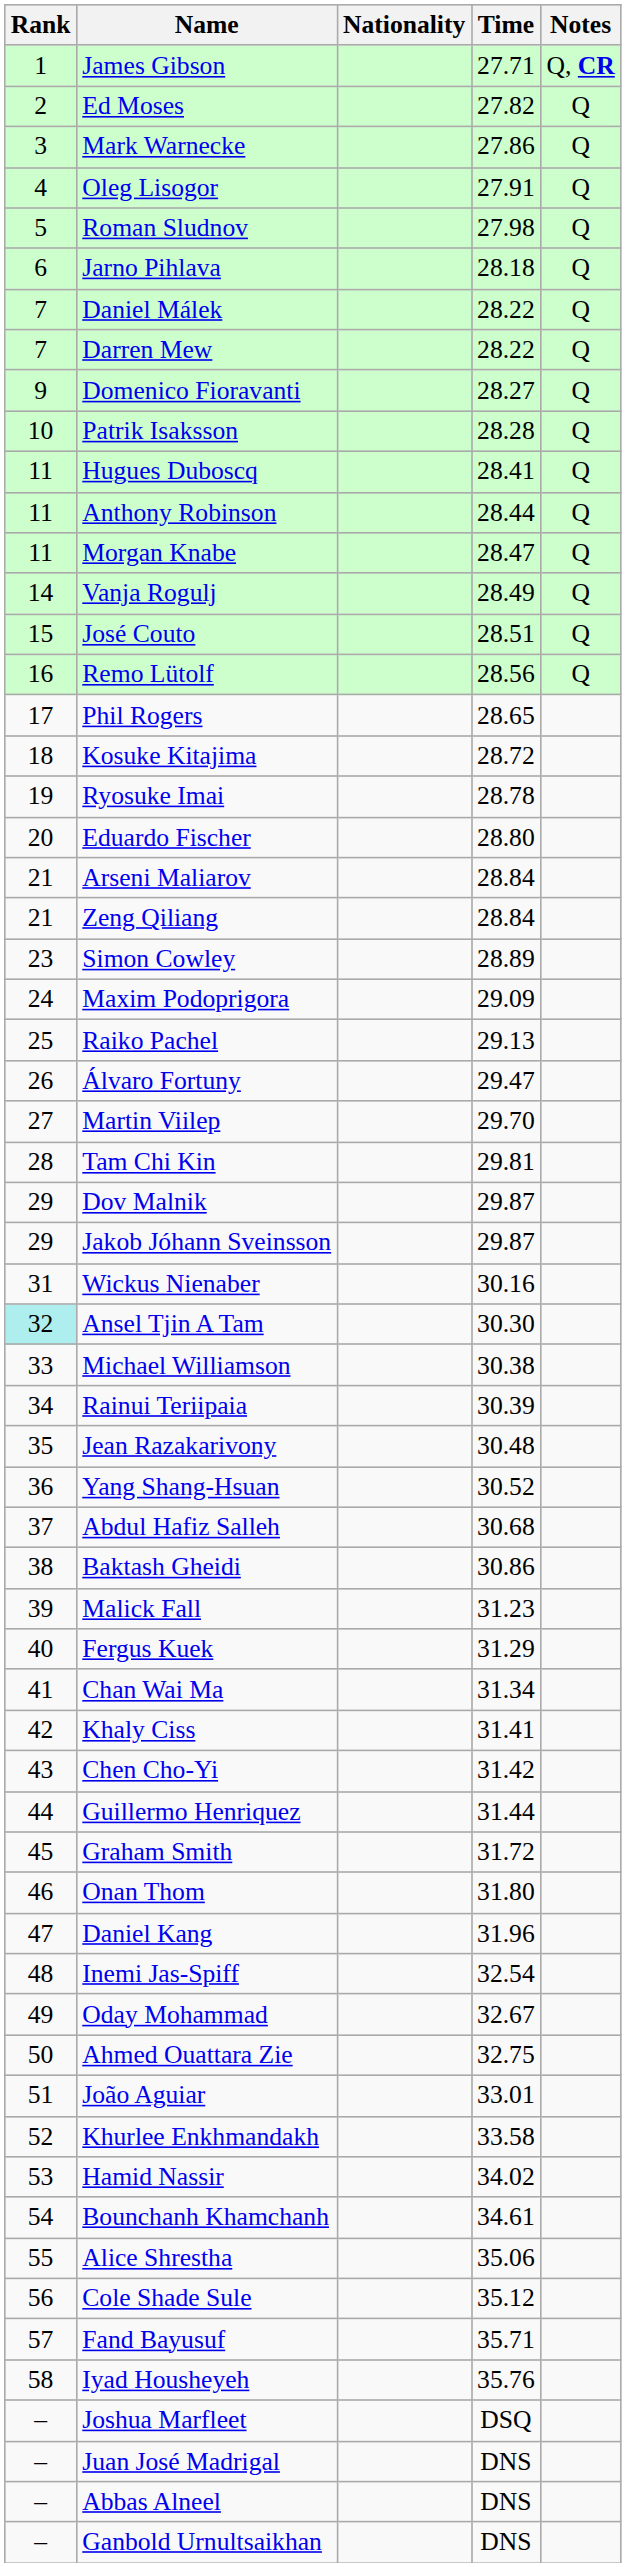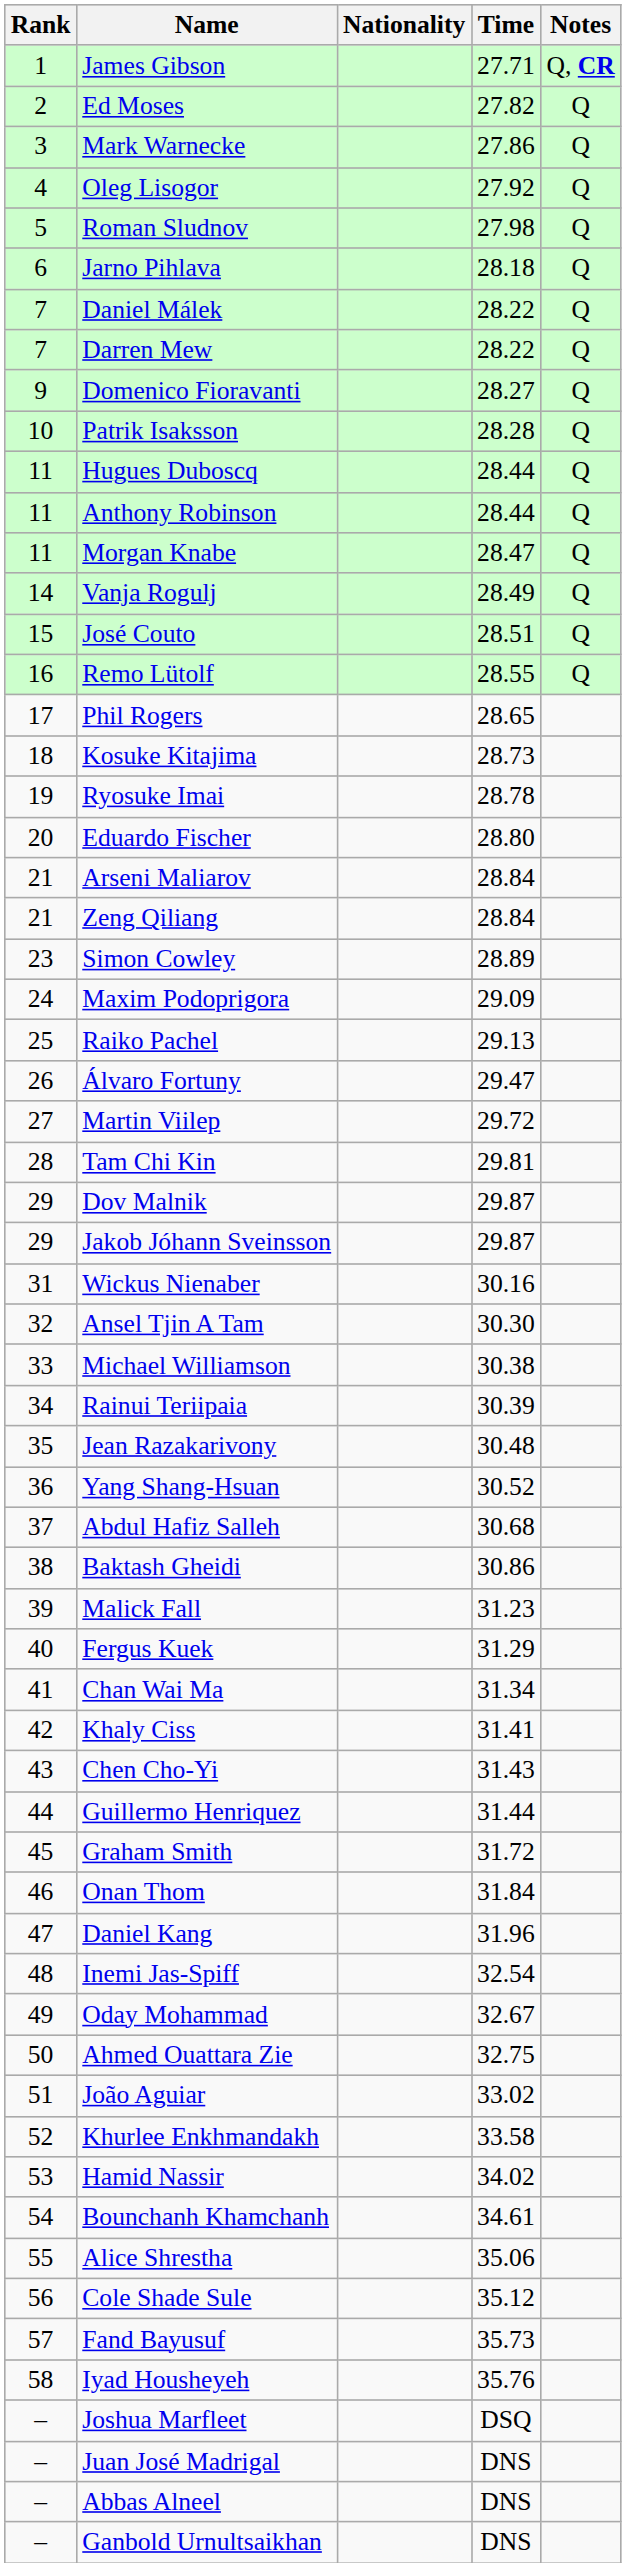Oleg Lisogor | Time: 27.91 -> 27.92
Hugues Duboscq | Time: 28.41 -> 28.44
Remo Lütolf | Time: 28.56 -> 28.55
Kosuke Kitajima | Time: 28.72 -> 28.73
Martin Viilep | Time: 29.70 -> 29.72
Ansel Tjin A Tam | Rank: paleturquoise background -> no background
Chen Cho-Yi | Time: 31.42 -> 31.43
Onan Thom | Time: 31.80 -> 31.84
João Aguiar | Time: 33.01 -> 33.02
Fand Bayusuf | Time: 35.71 -> 35.73
